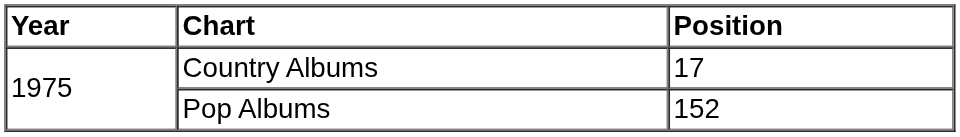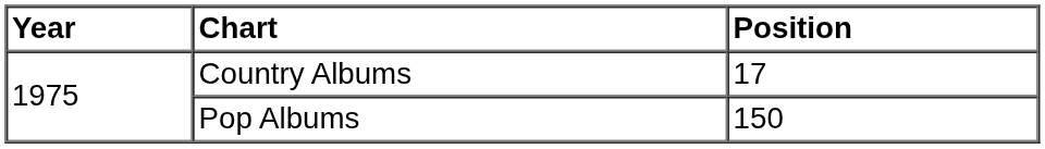Pop Albums | Position: 152 -> 150
